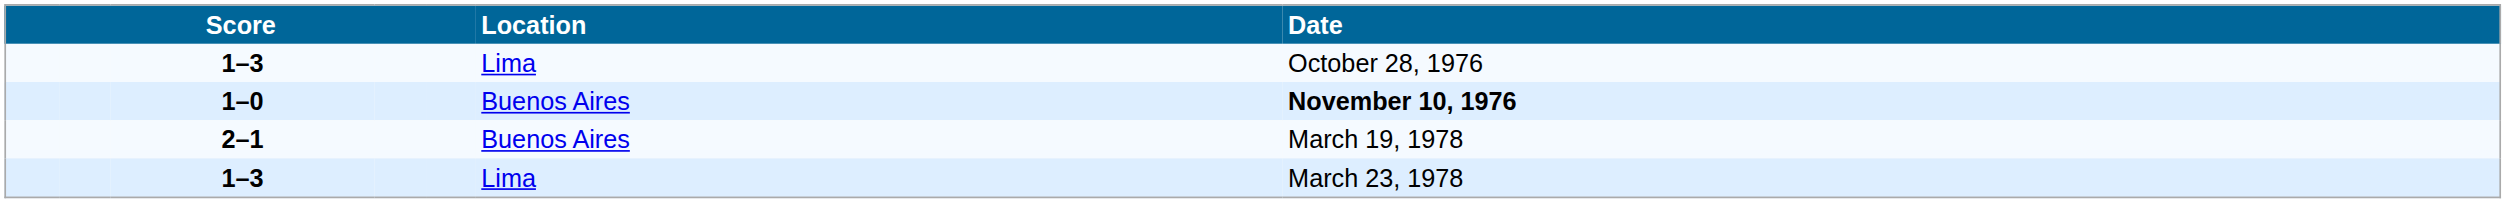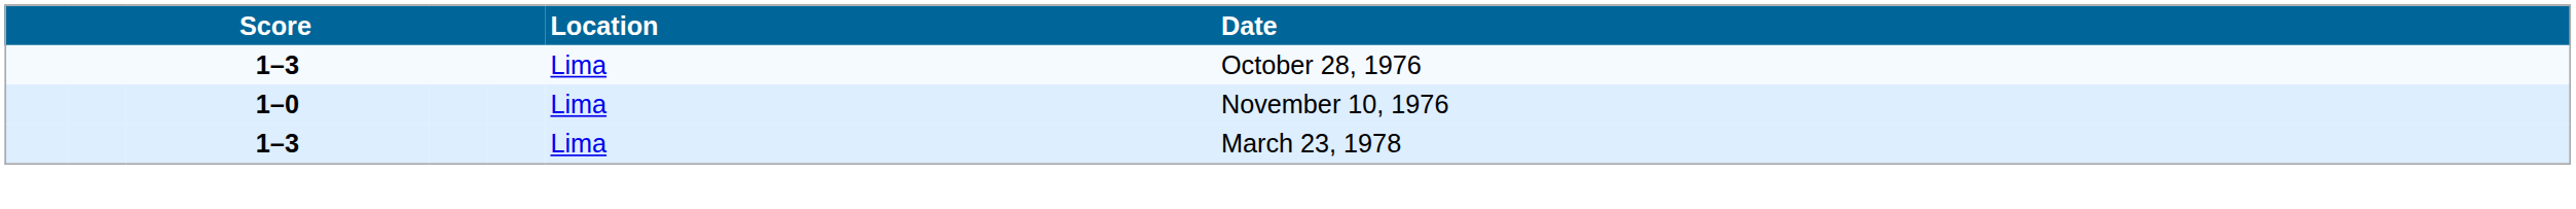1–0 | Location: Buenos Aires -> Lima
1–0 | Date: bold -> normal
- row: 2–1 | Buenos Aires | March 19, 1978
